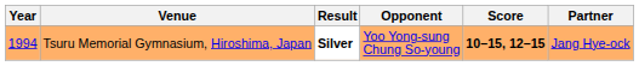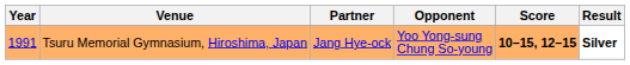columns swapped: Partner <-> Result
Tsuru Memorial Gymnasium, Hiroshima, Japan | Year: 1994 -> 1991
